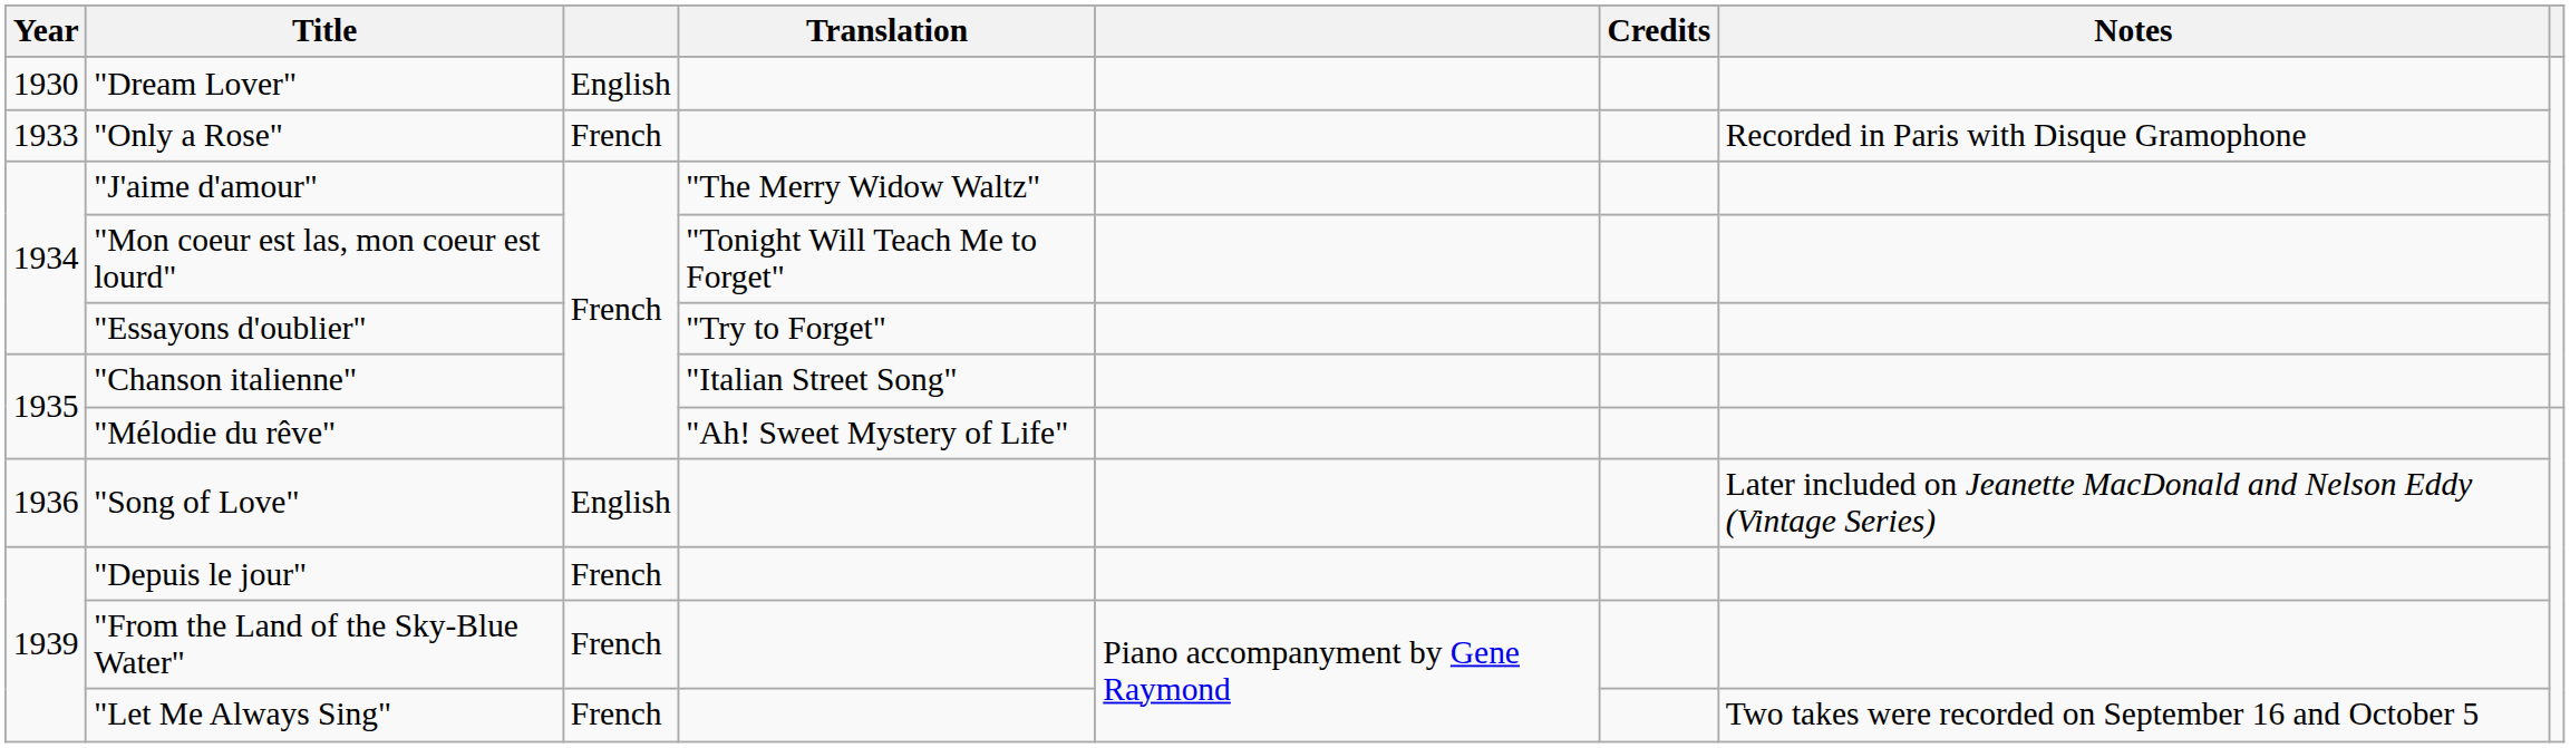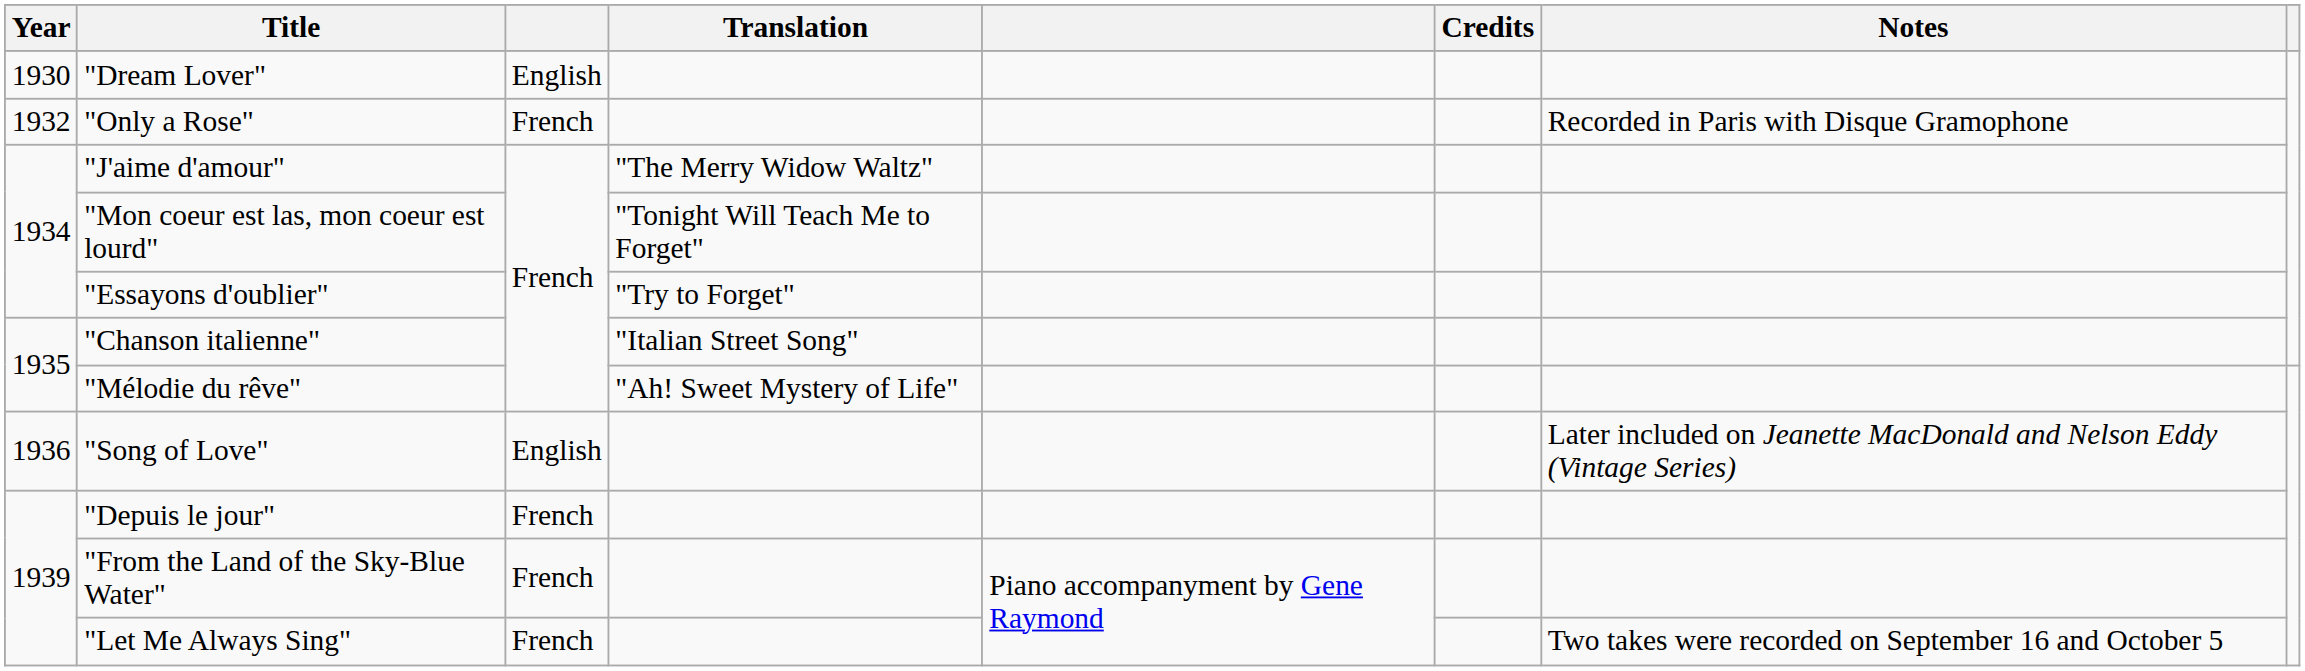"Only a Rose" | Year: 1933 -> 1932
